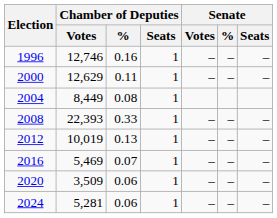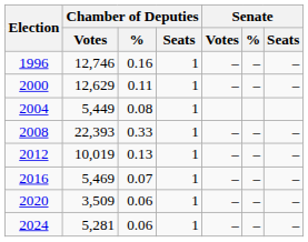2004 | Chamber of Deputies / Votes: 8,449 -> 5,449
